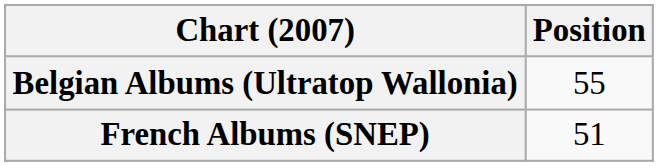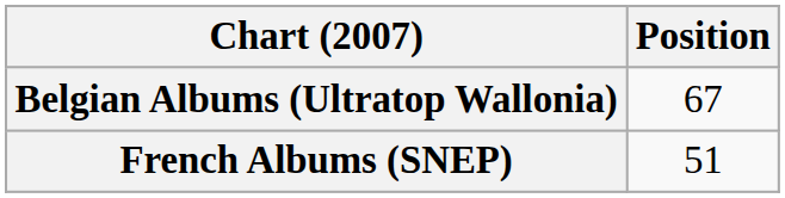Belgian Albums (Ultratop Wallonia) | Position: 55 -> 67
